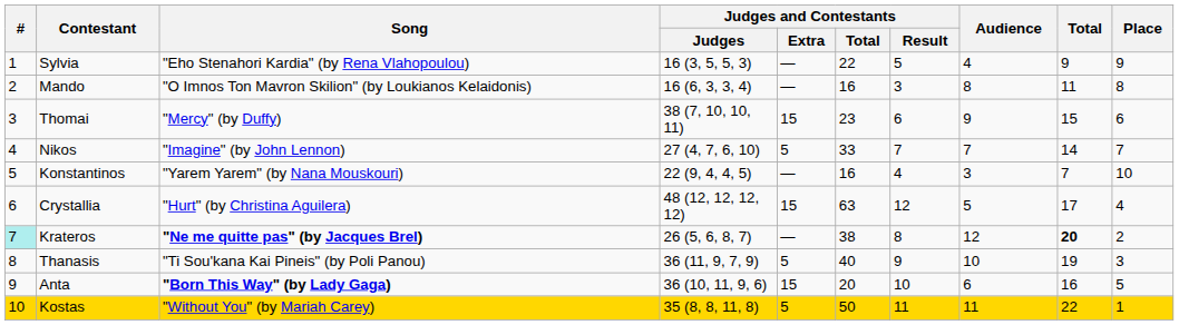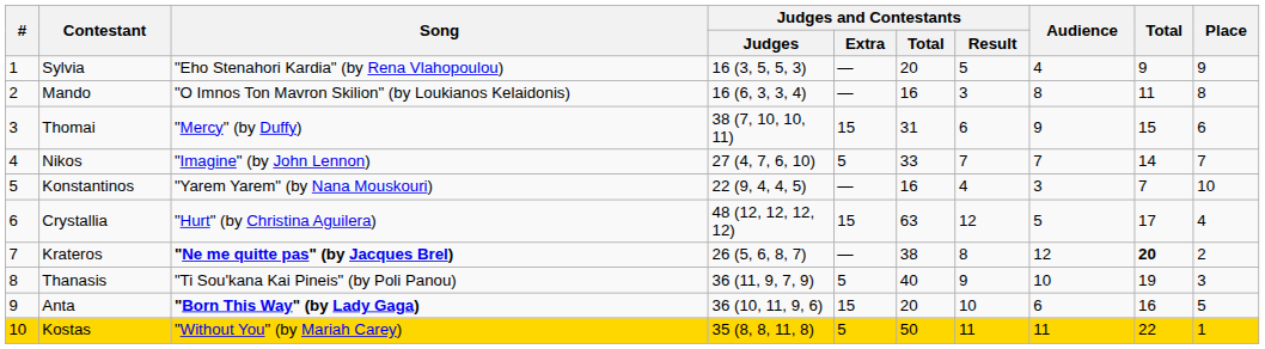Sylvia | Judges and Contestants / Total: 22 -> 20
Thomai | Judges and Contestants / Total: 23 -> 31
Krateros | #: paleturquoise background -> no background
